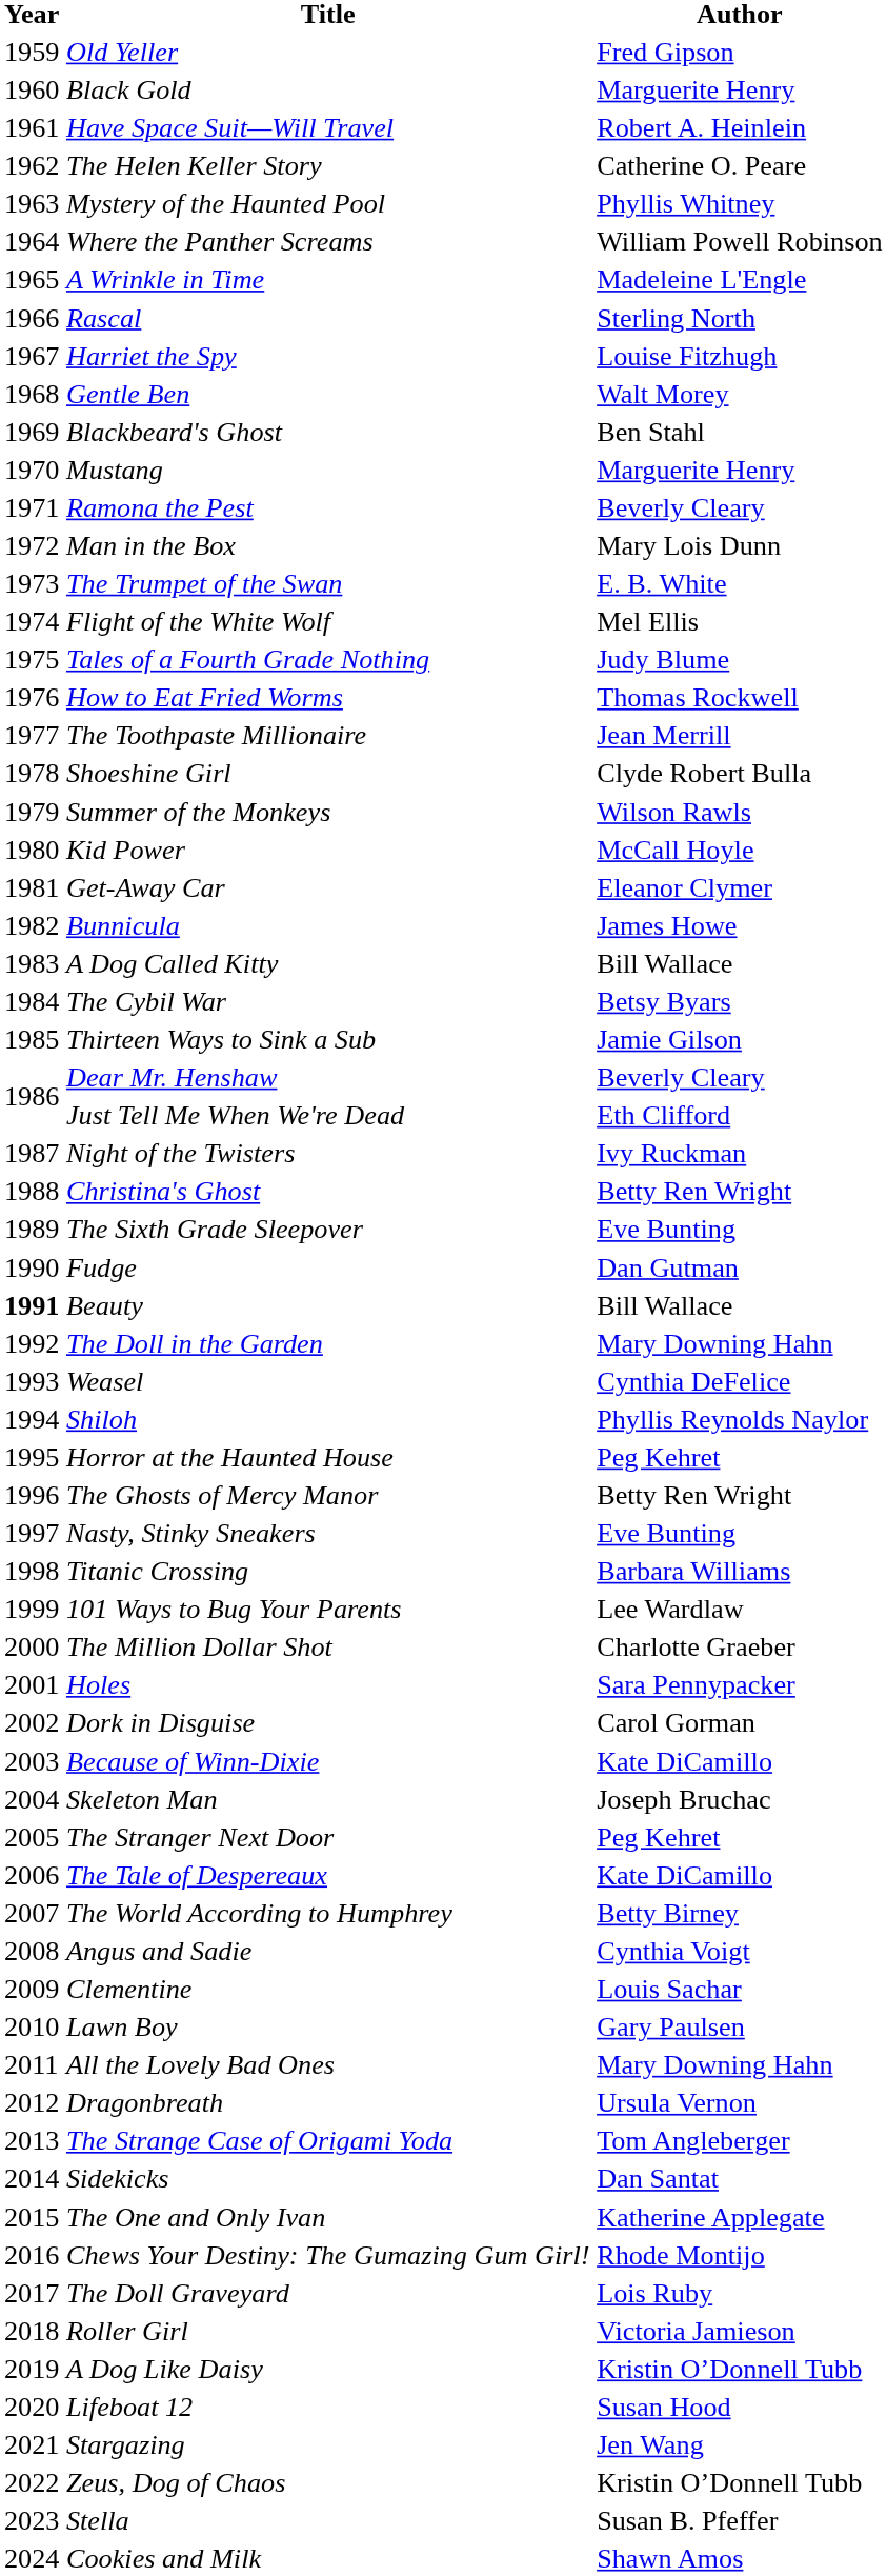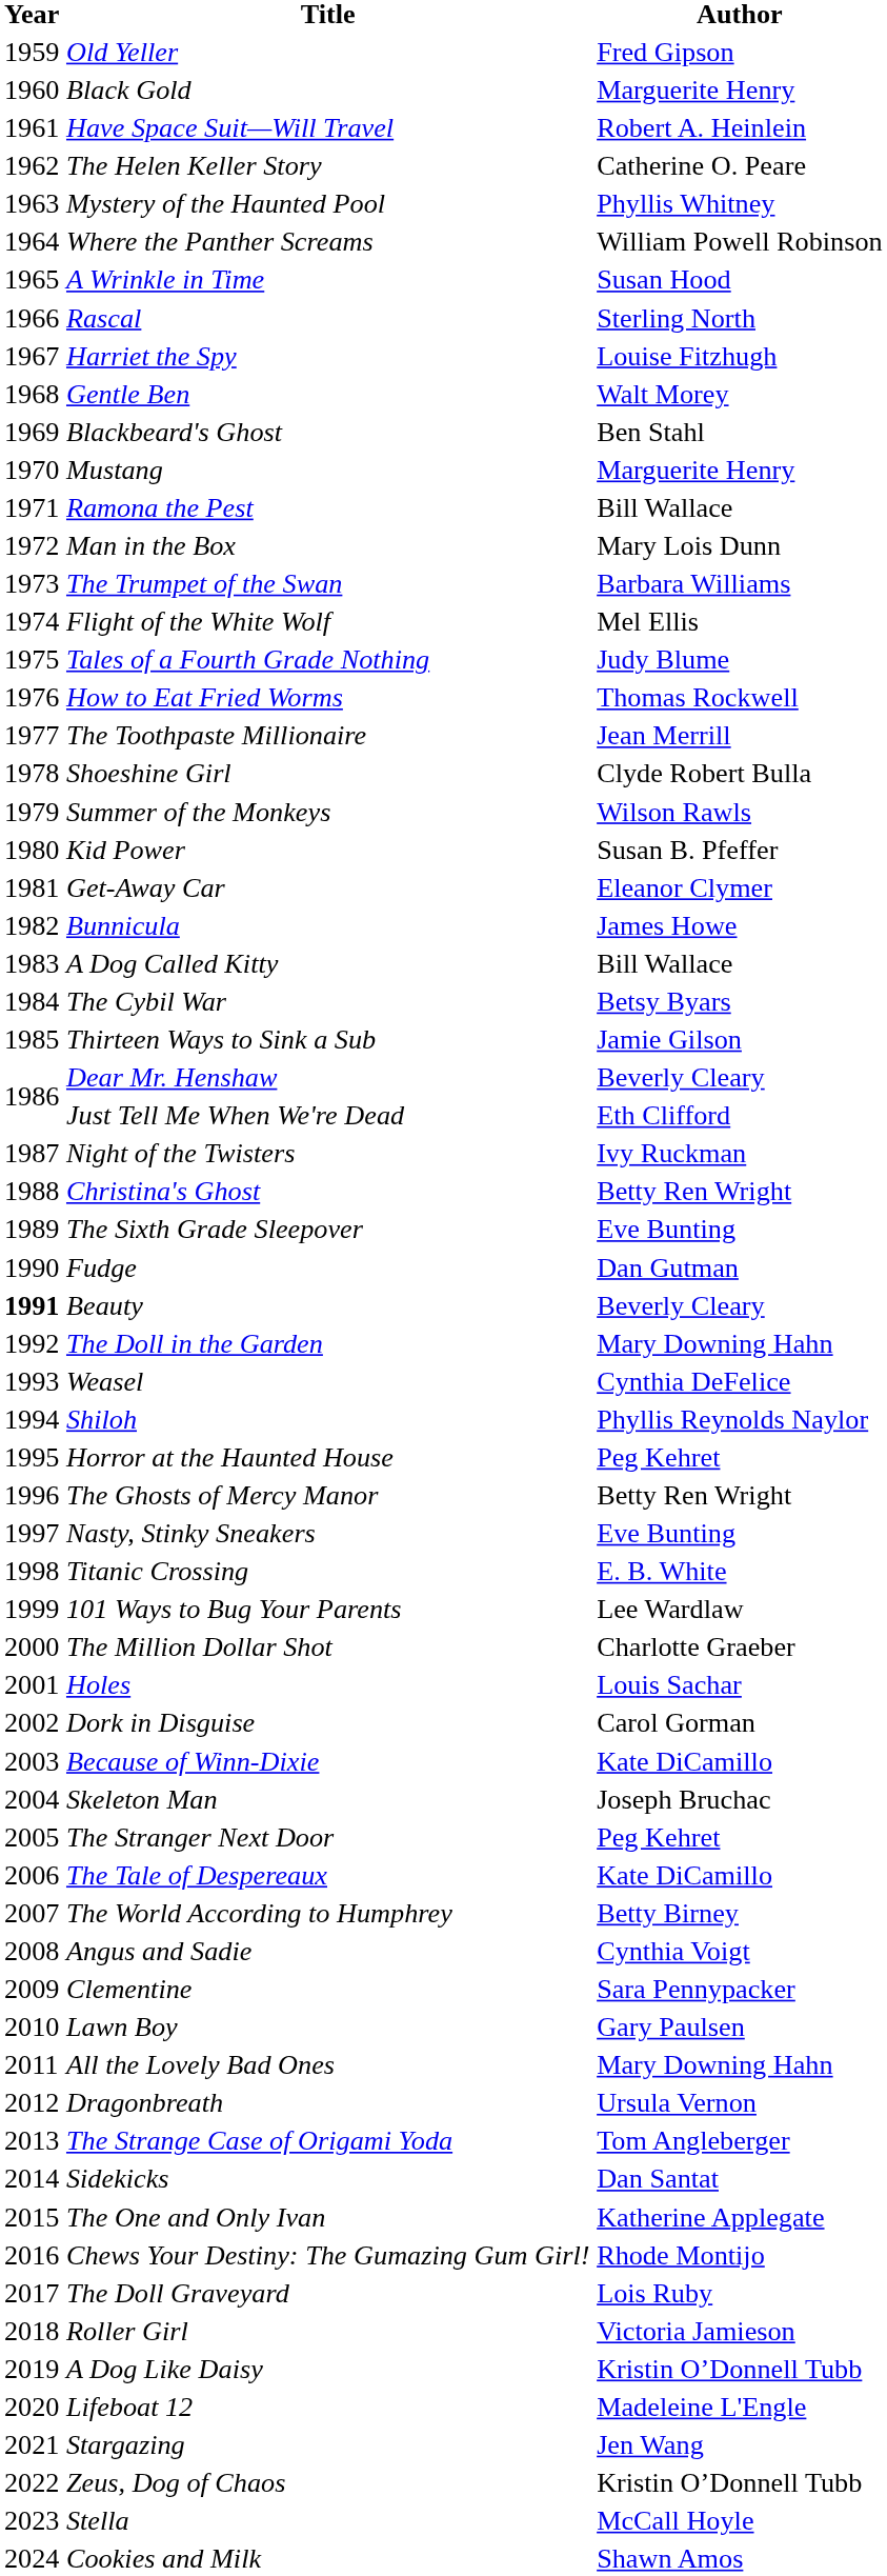A Wrinkle in Time | Author: Madeleine L'Engle -> Susan Hood
Ramona the Pest | Author: Beverly Cleary -> Bill Wallace
The Trumpet of the Swan | Author: E. B. White -> Barbara Williams
Kid Power | Author: McCall Hoyle -> Susan B. Pfeffer
Beauty | Author: Bill Wallace -> Beverly Cleary
Titanic Crossing | Author: Barbara Williams -> E. B. White
Holes | Author: Sara Pennypacker -> Louis Sachar
Clementine | Author: Louis Sachar -> Sara Pennypacker
Lifeboat 12 | Author: Susan Hood -> Madeleine L'Engle
Stella | Author: Susan B. Pfeffer -> McCall Hoyle
